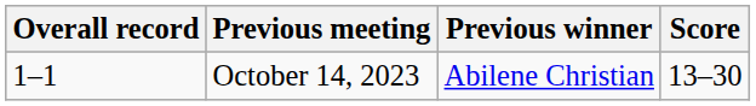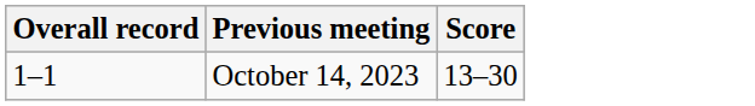- column: Previous winner | Abilene Christian
